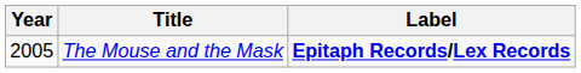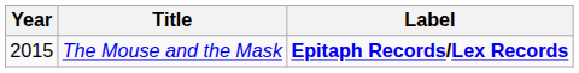The Mouse and the Mask | Year: 2005 -> 2015
